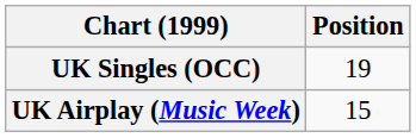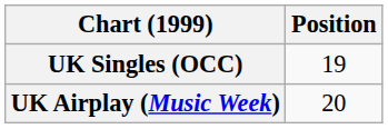UK Airplay (Music Week) | Position: 15 -> 20
